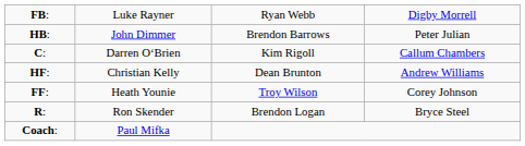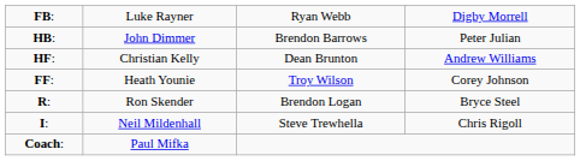- row: C: | Darren O‘Brien | Kim Rigoll | Callum Chambers
+ row: I: | Neil Mildenhall | Steve Trewhella | Chris Rigoll
